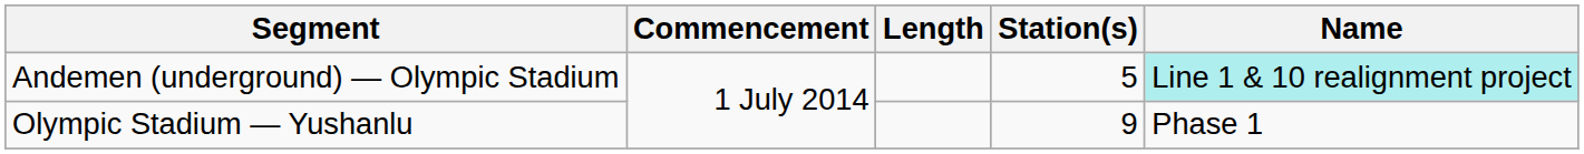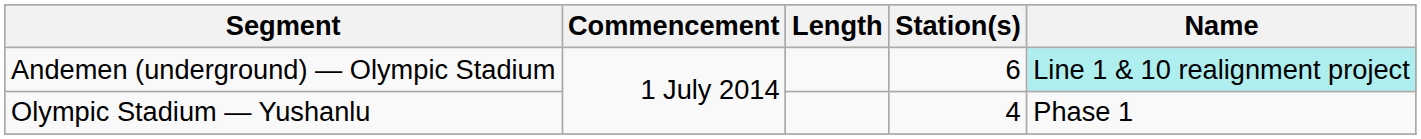Andemen (underground) — Olympic Stadium | Station(s): 5 -> 6
Olympic Stadium — Yushanlu | Station(s): 9 -> 4
